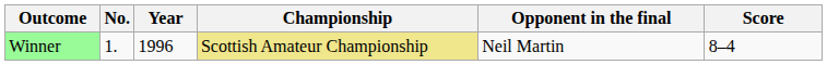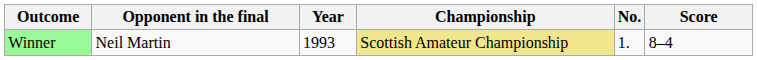columns swapped: No. <-> Opponent in the final
Winner | Year: 1996 -> 1993
